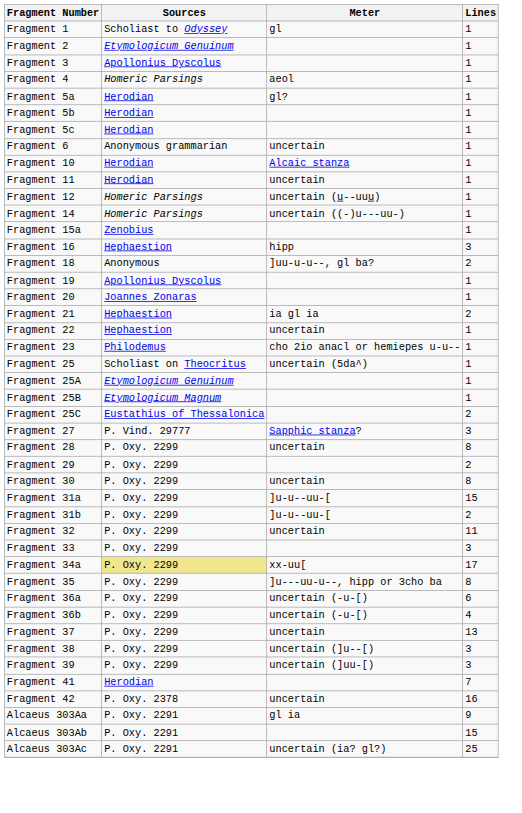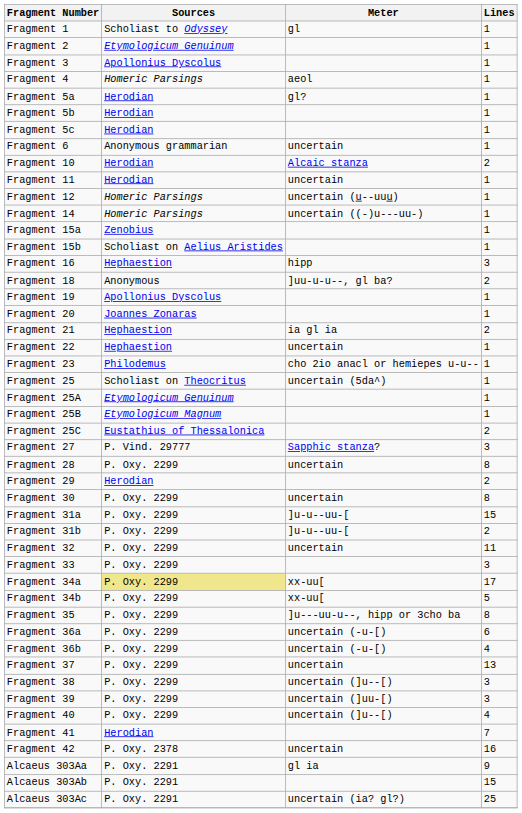Fragment 10 | Lines: 1 -> 2
+ row: Fragment 15b | Scholiast on Aelius Aristides | 1
Fragment 29 | Sources: P. Oxy. 2299 -> Herodian
+ row: Fragment 34b | P. Oxy. 2299 | xx-uu[ | 5
+ row: Fragment 40 | P. Oxy. 2299 | uncertain (]u--[) | 4
